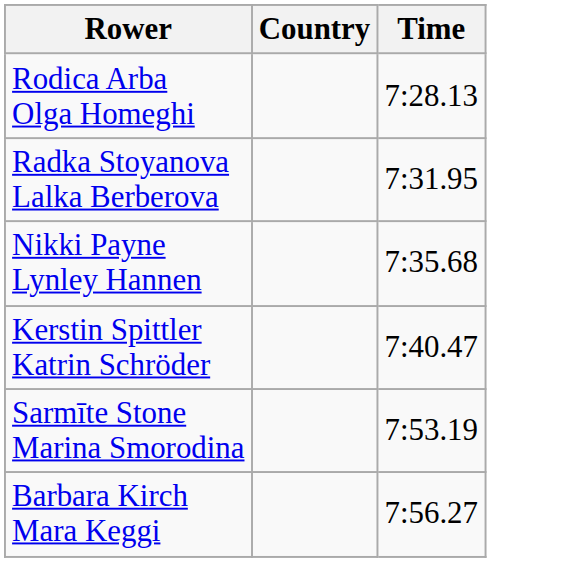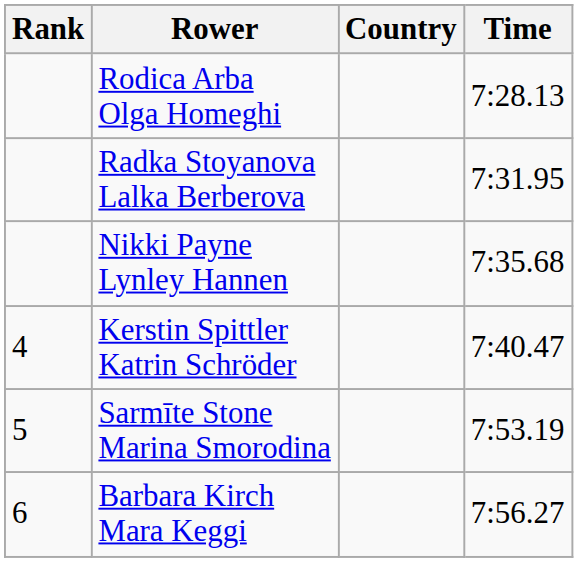+ column: Rank | 4 | 5 | 6
